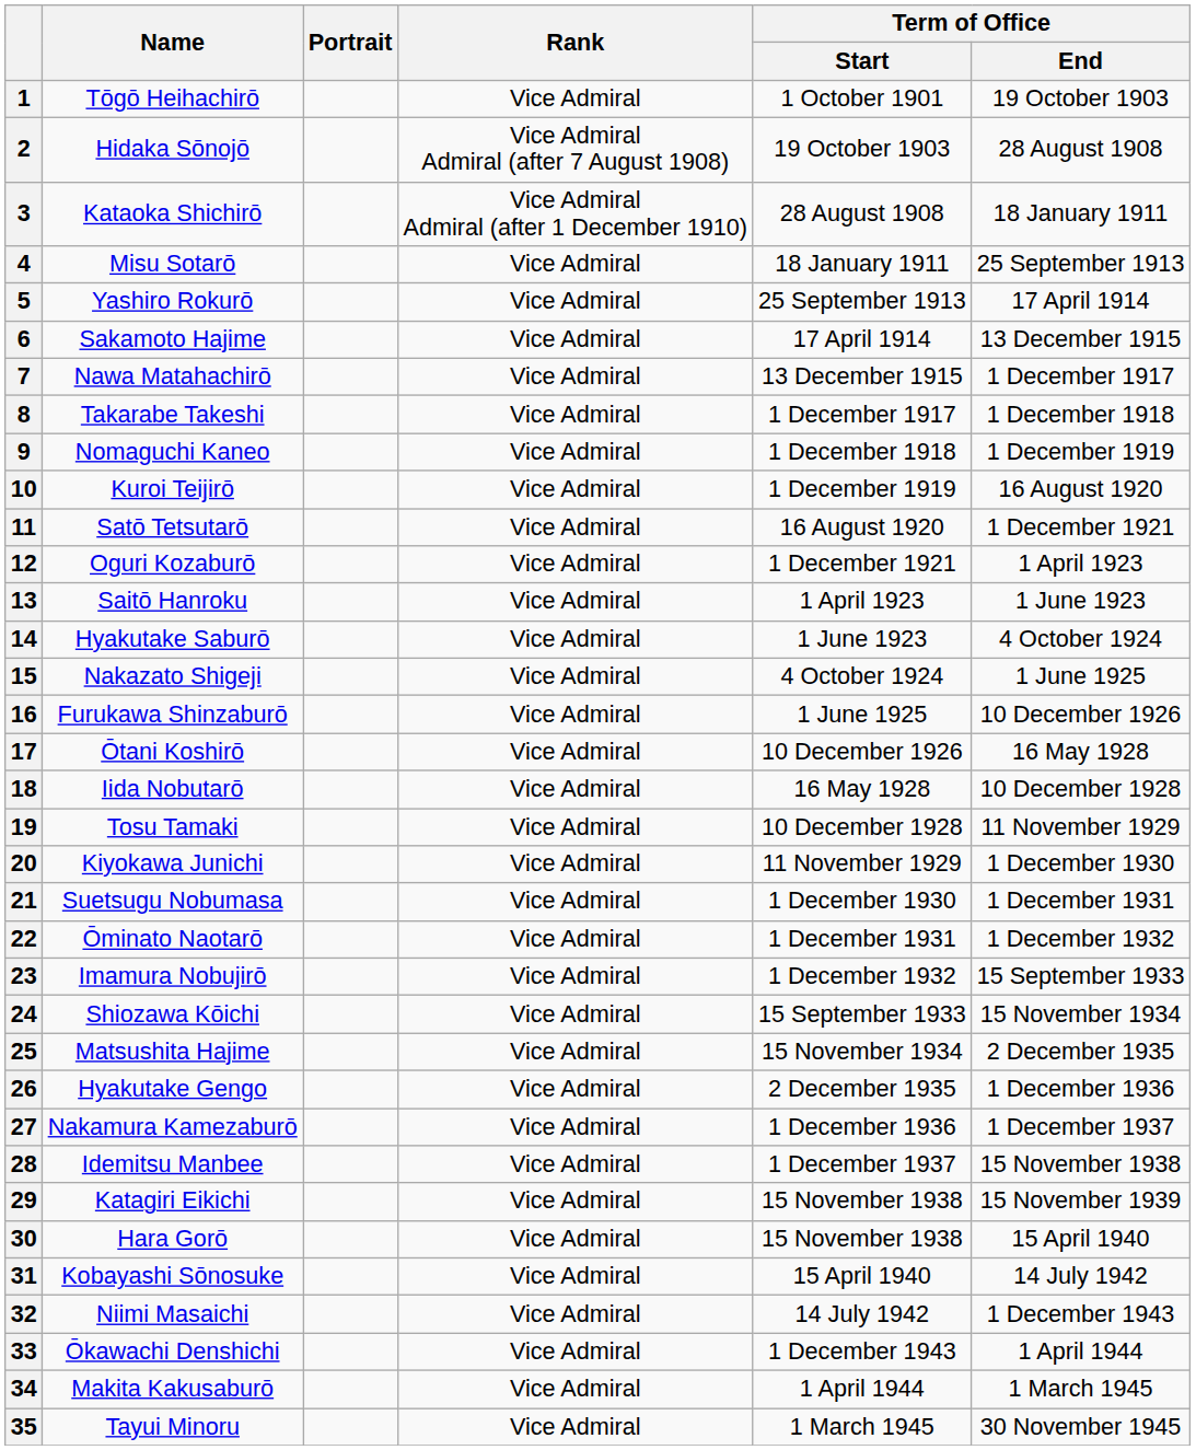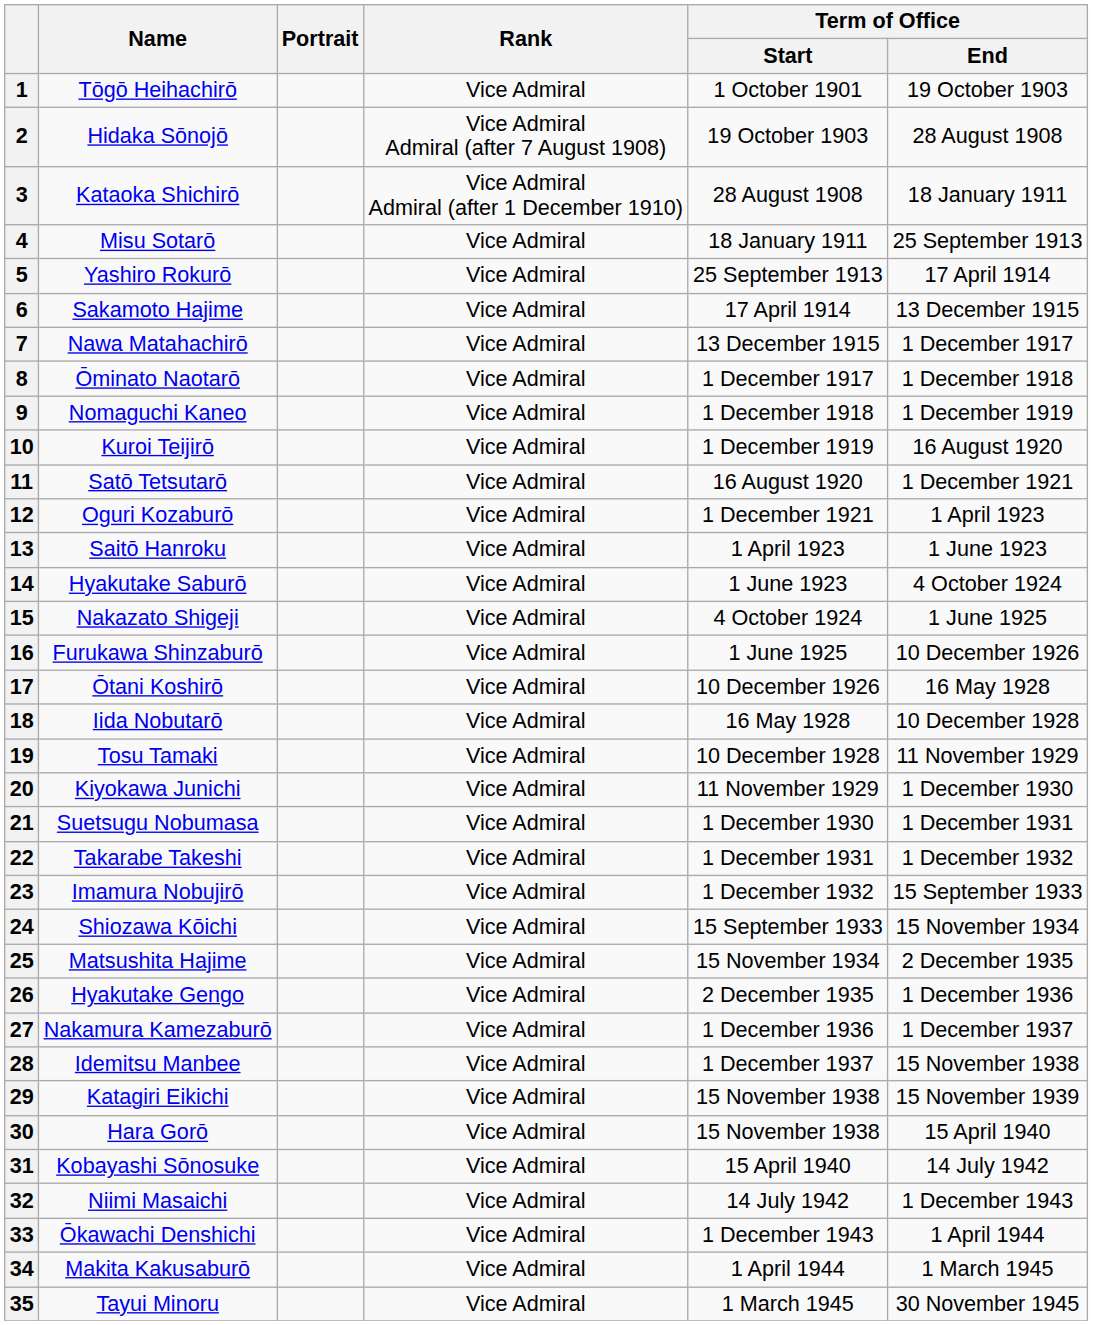8 | Name: Takarabe Takeshi -> Ōminato Naotarō
22 | Name: Ōminato Naotarō -> Takarabe Takeshi
